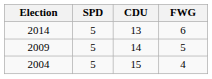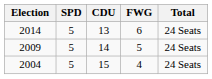+ column: Total | 24 Seats | 24 Seats | 24 Seats
